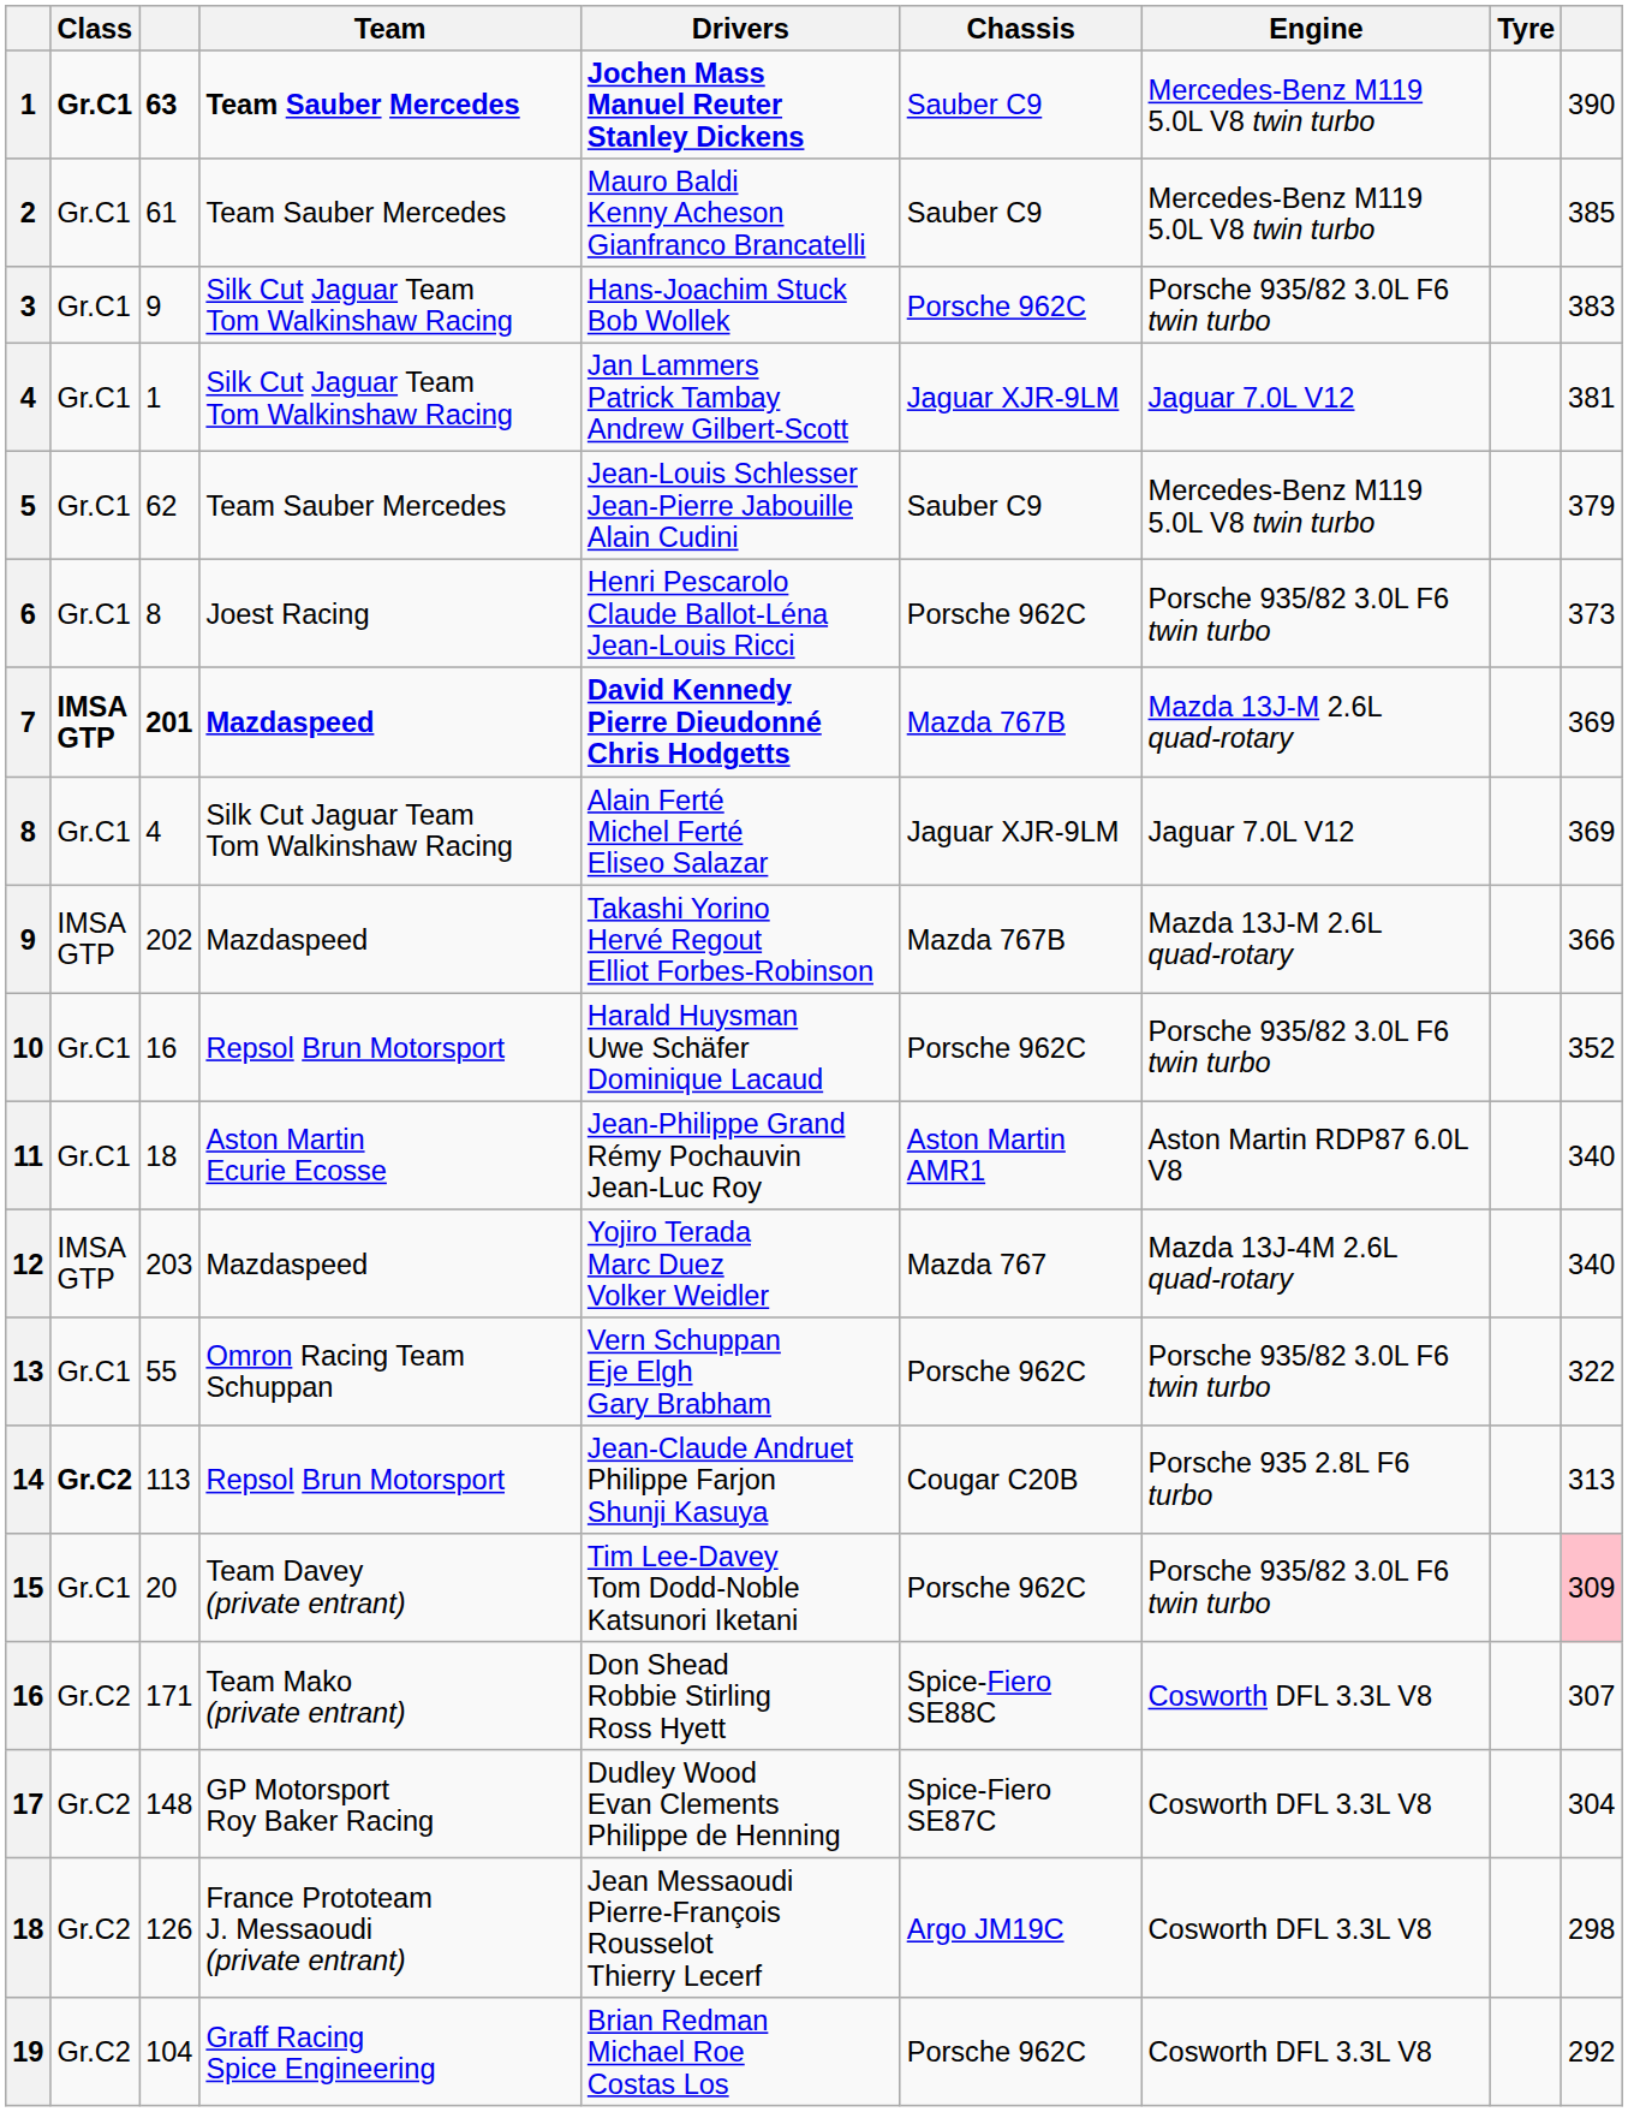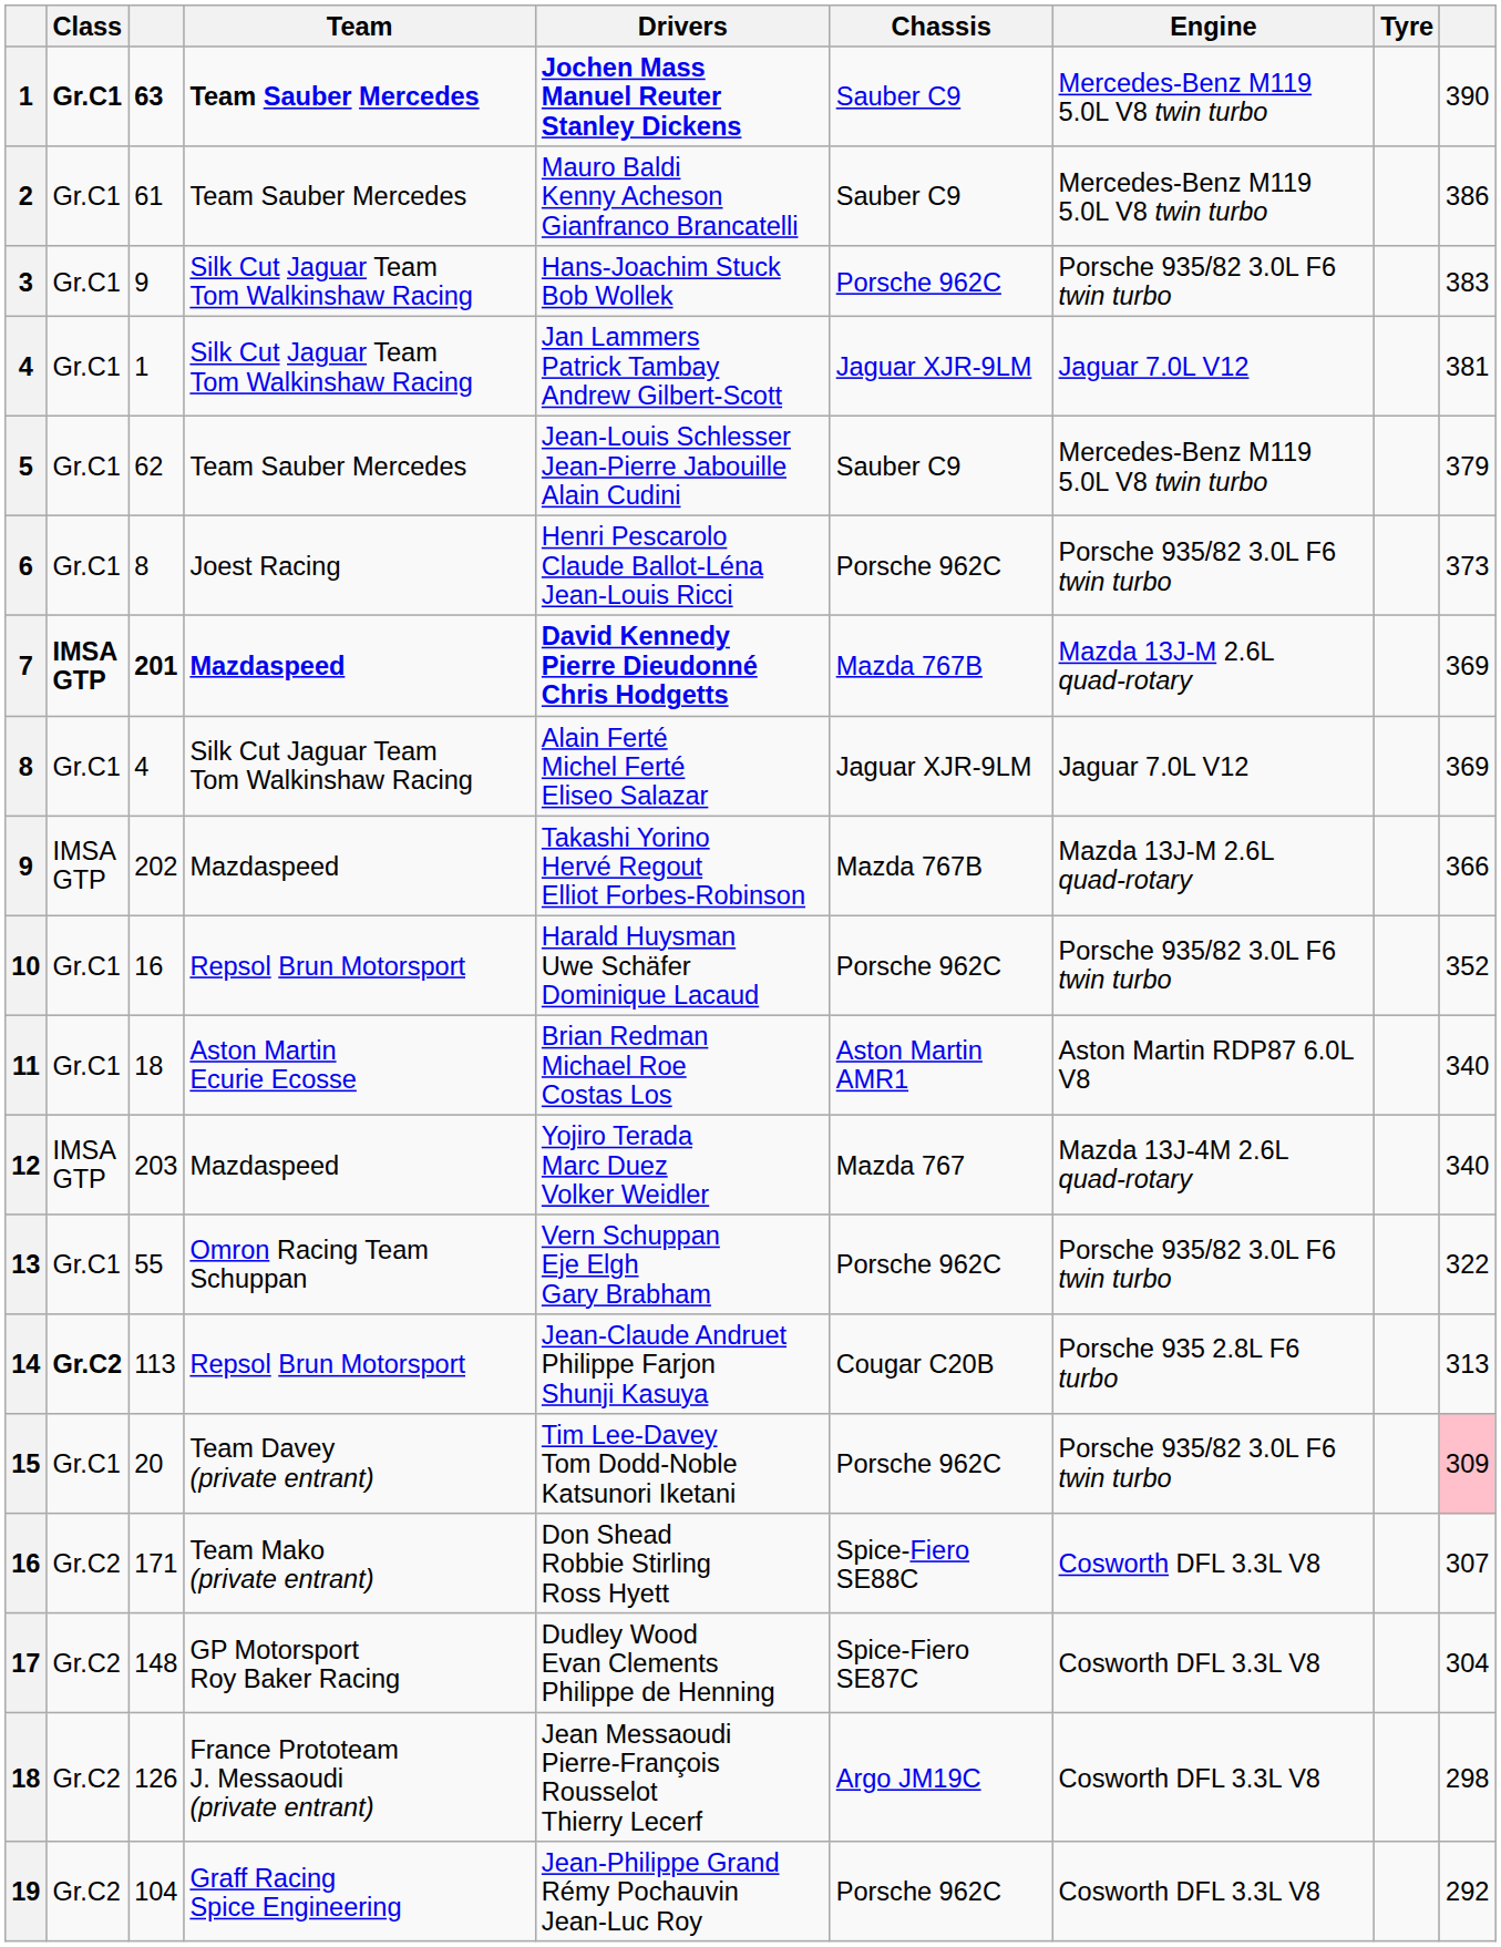2 | column 9: 385 -> 386
11 | Drivers: Jean-Philippe Grand Rémy Pochauvin Jean-Luc Roy -> Brian Redman Michael Roe Costas Los
19 | Drivers: Brian Redman Michael Roe Costas Los -> Jean-Philippe Grand Rémy Pochauvin Jean-Luc Roy
